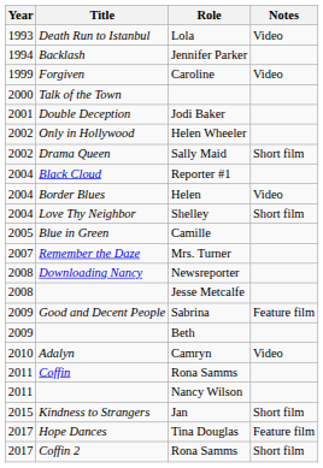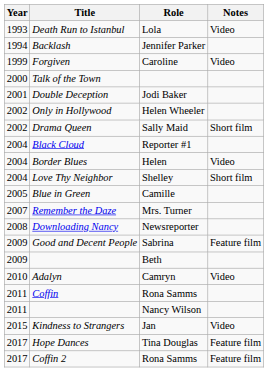- row: 2008 | Jesse Metcalfe
Jan | Notes: Short film -> Video
Coffin 2 / Rona Samms | Notes: Short film -> Feature film
